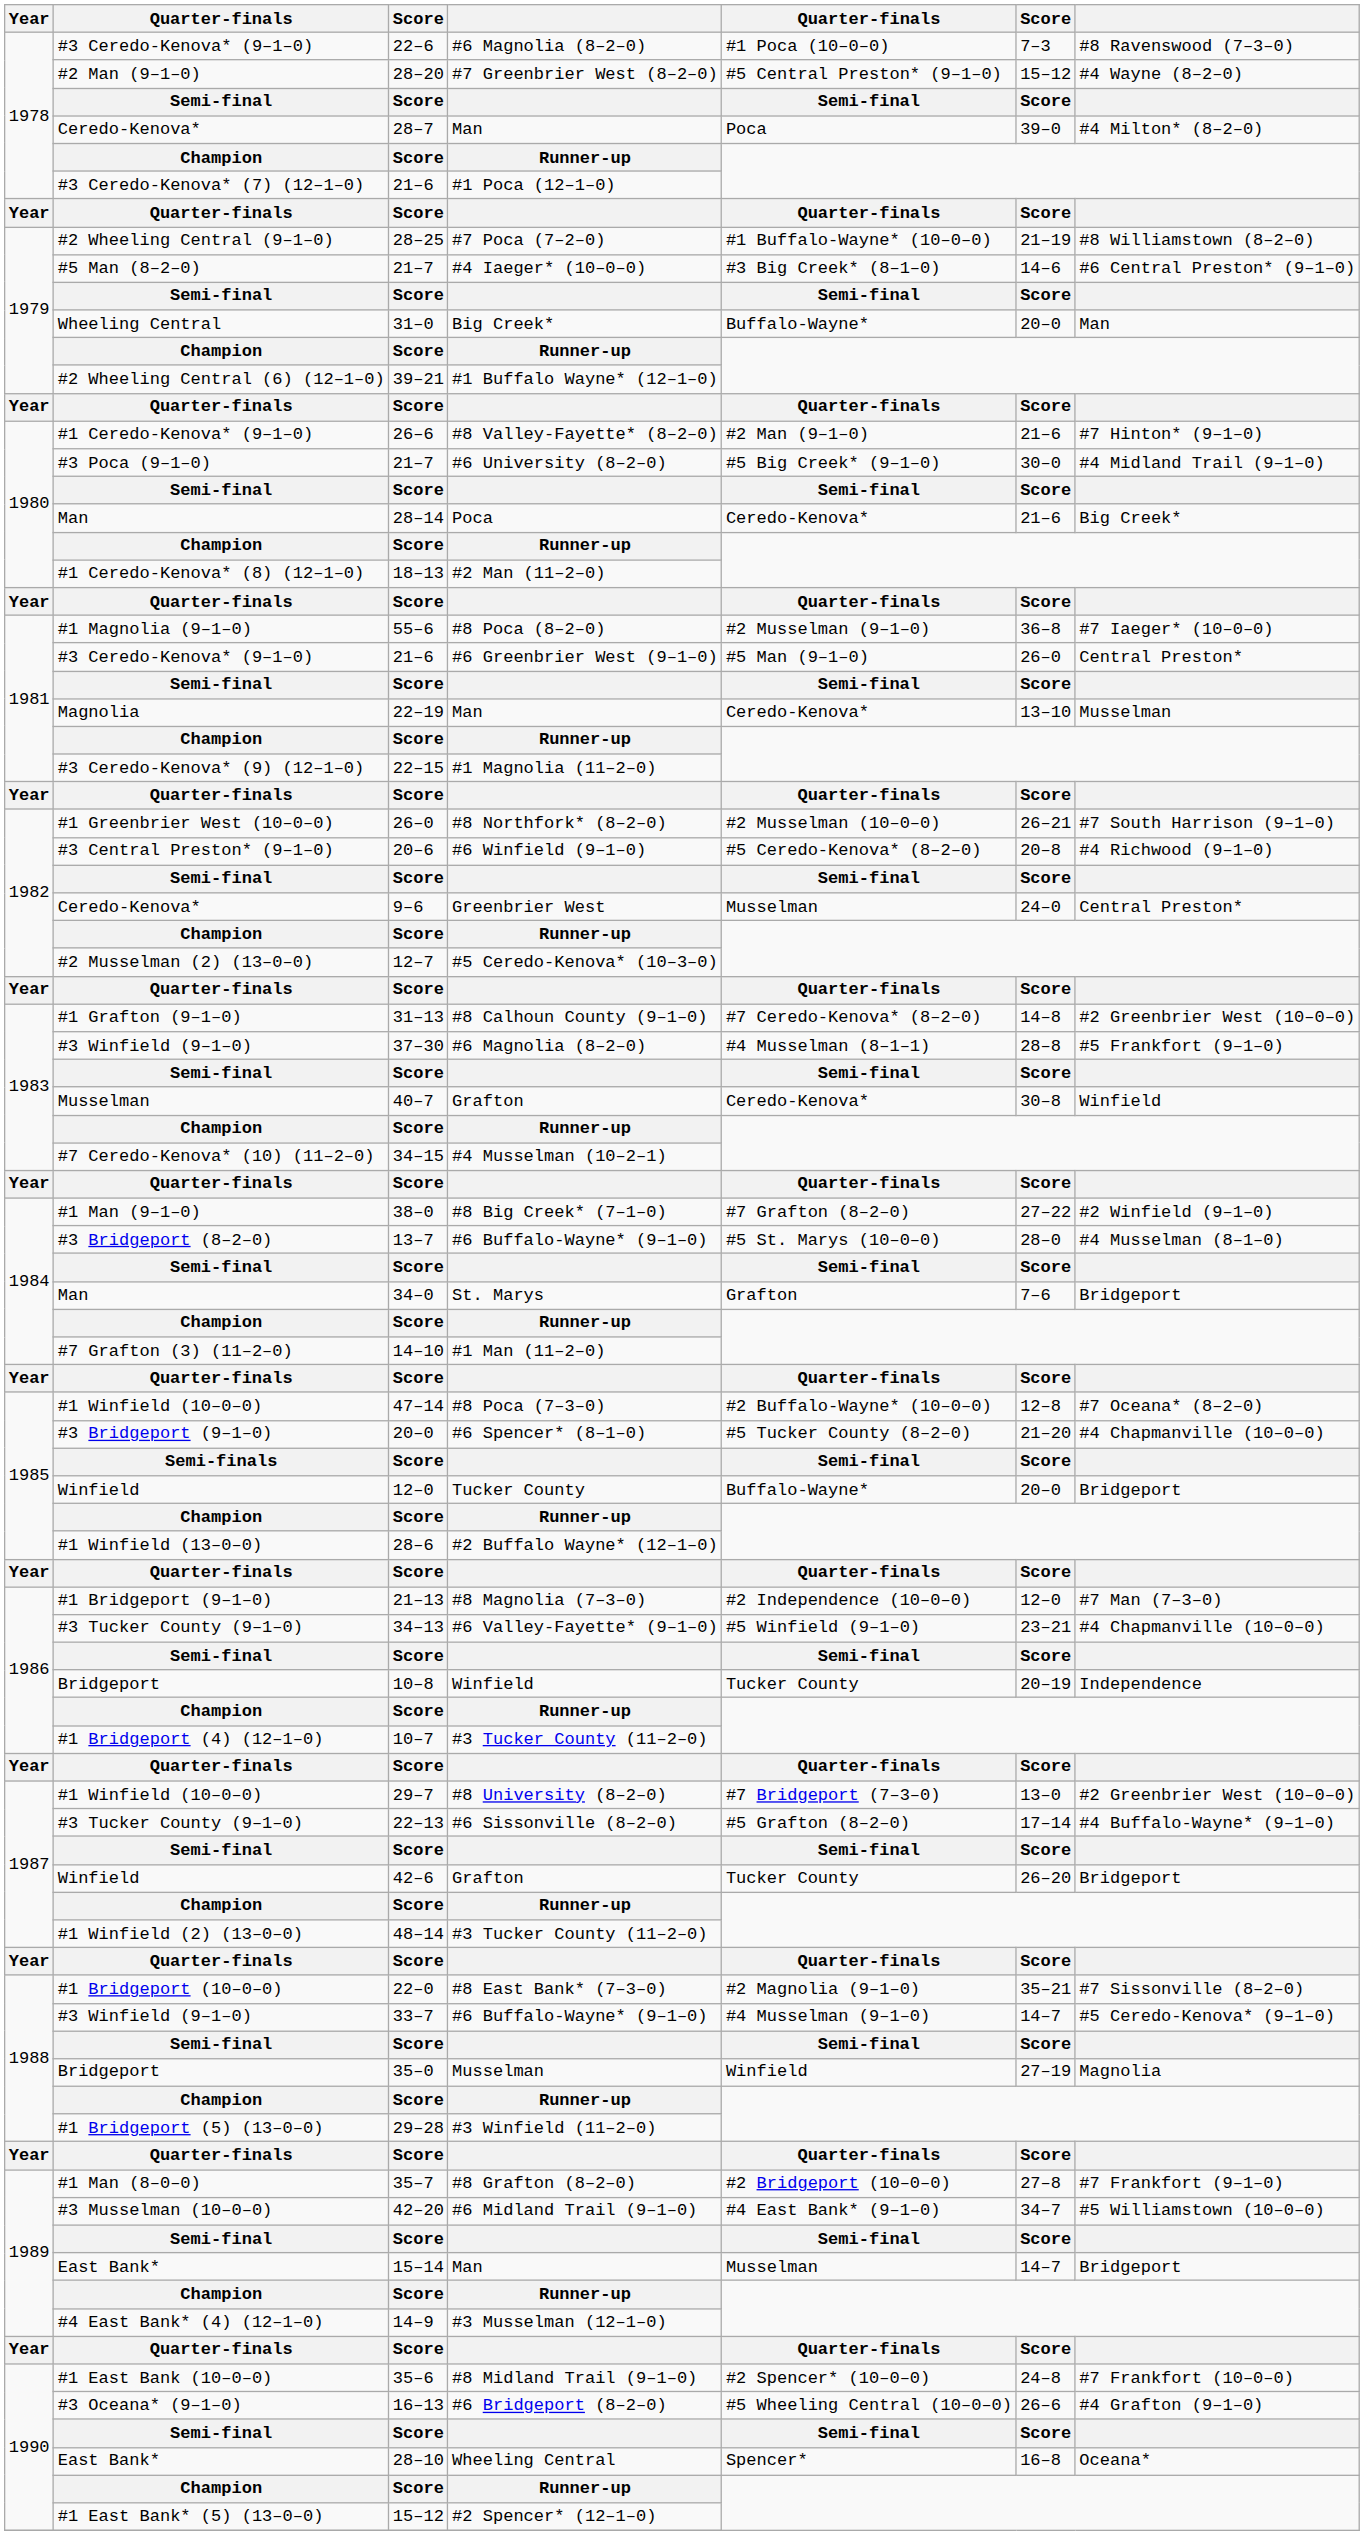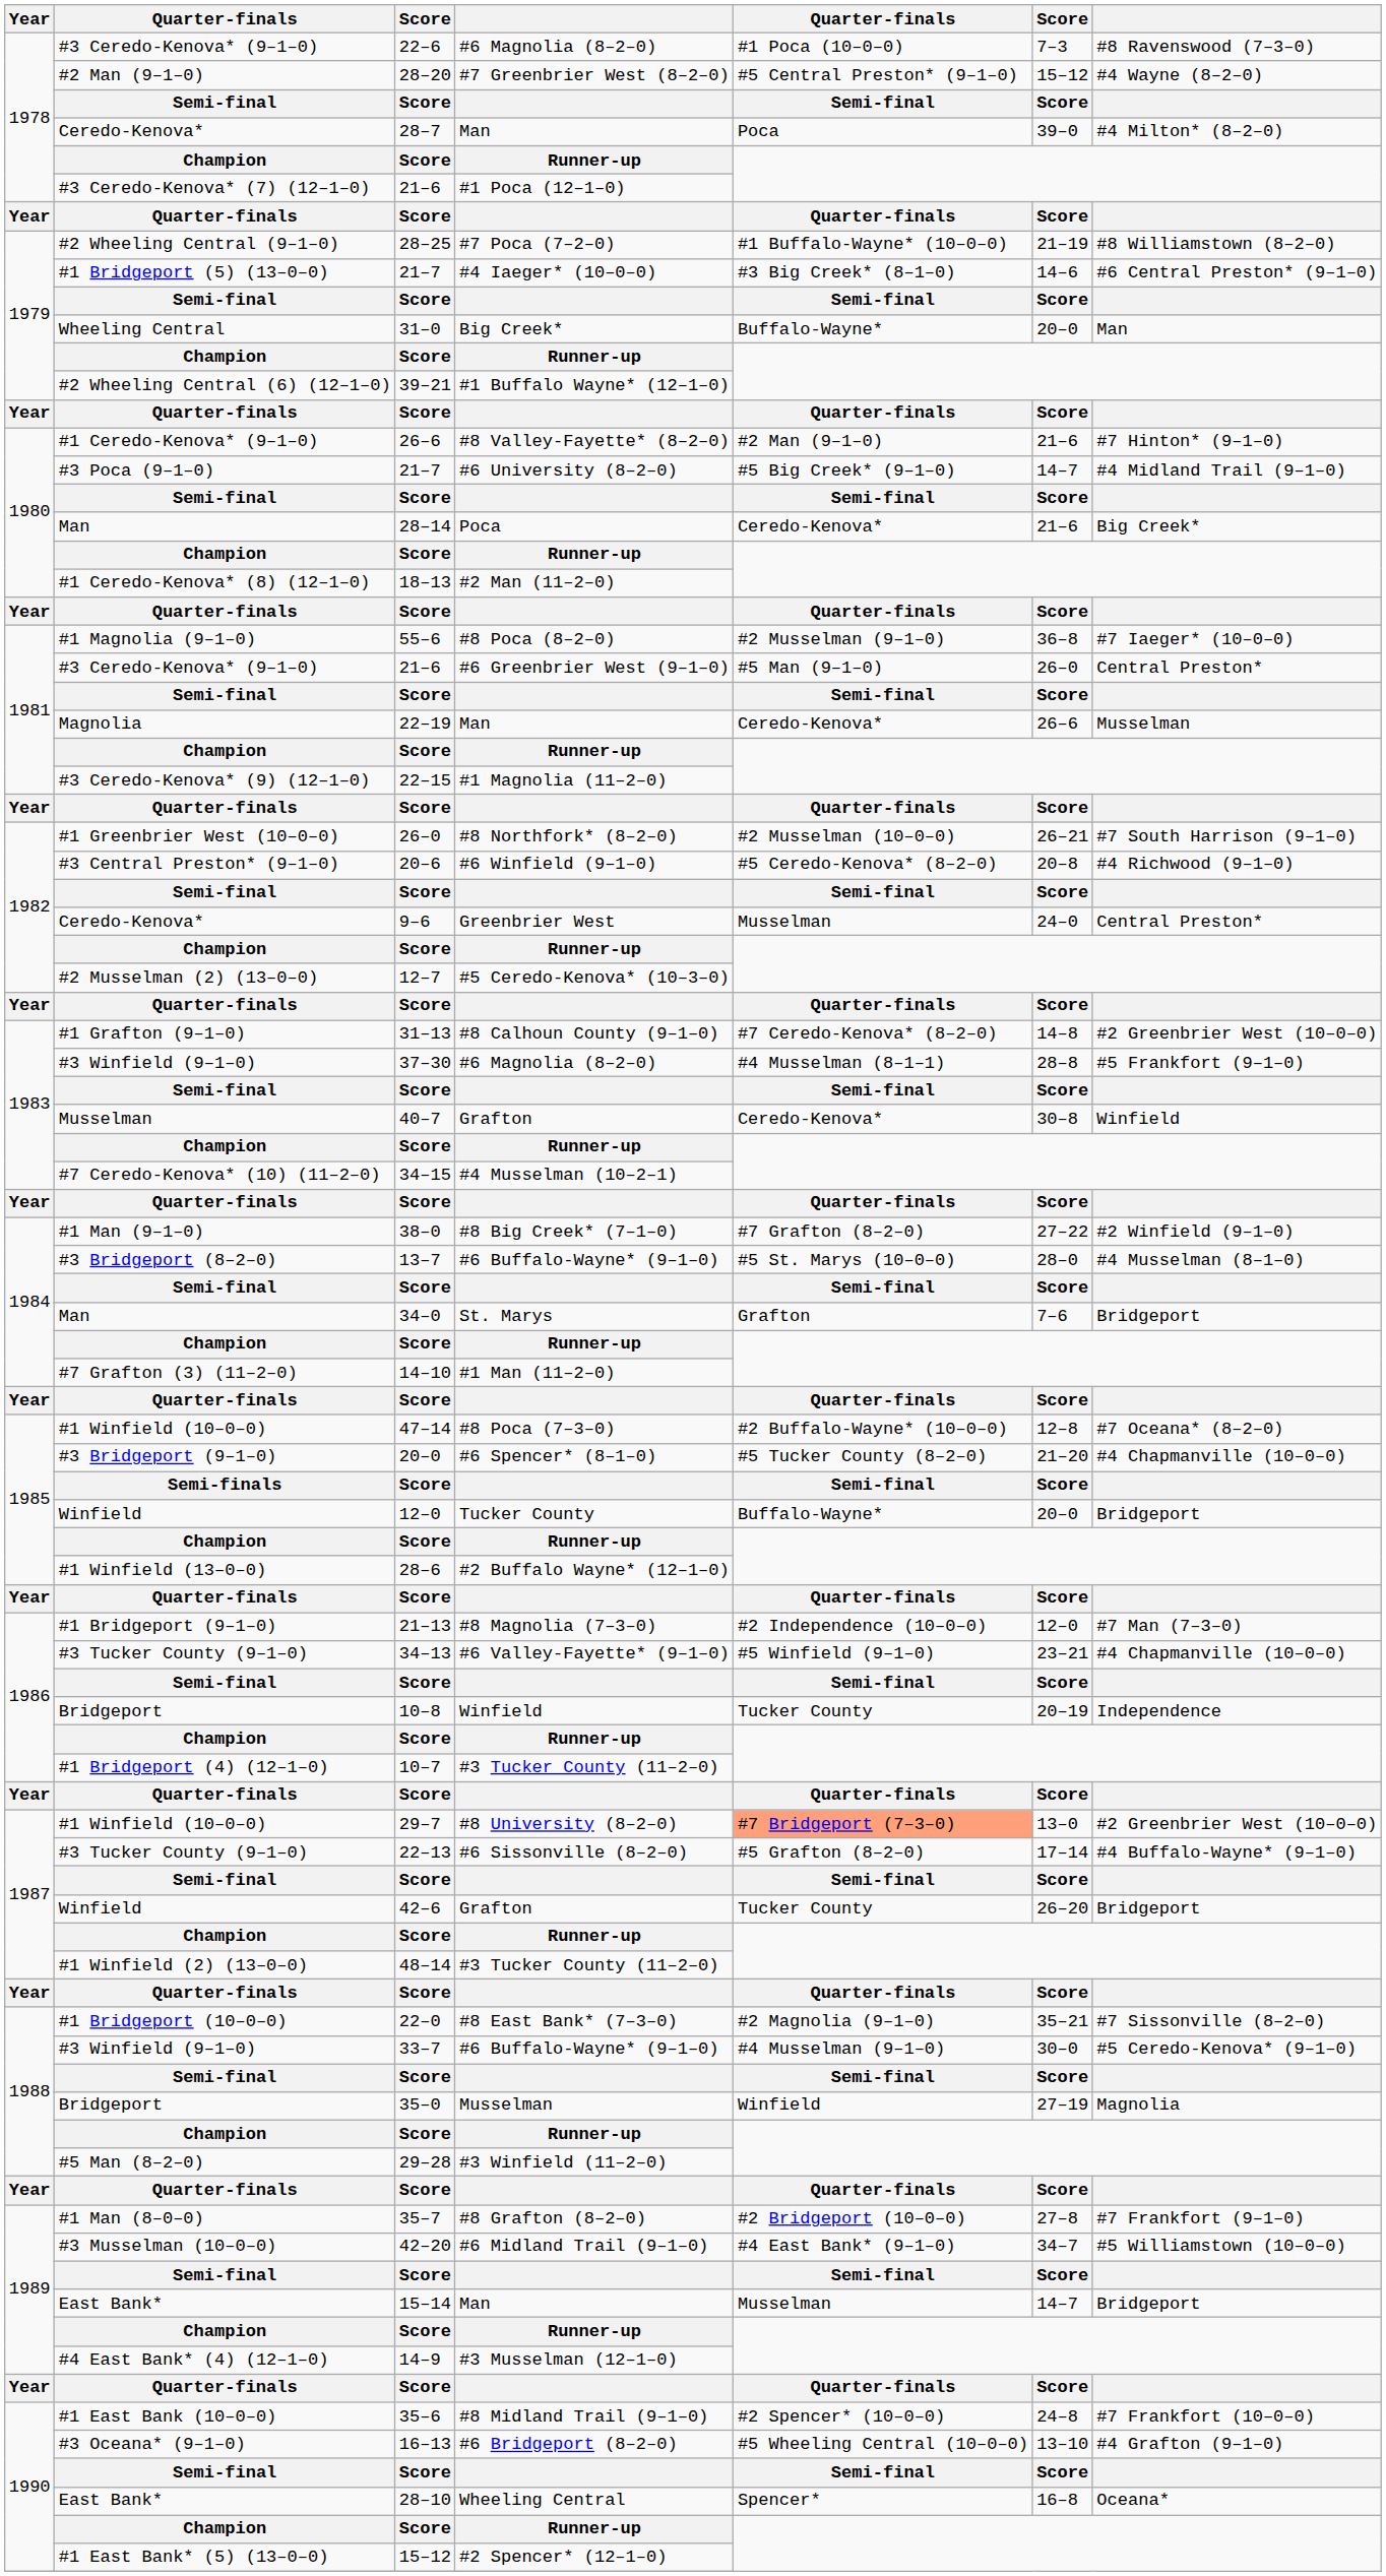21–7 / #4 Iaeger* (10–0–0) | column 2: #5 Man (8–2–0) -> #1 Bridgeport (5) (13–0–0)
21–7 / #6 University (8–2–0) | column 6: 30–0 -> 14–7
22–19 | column 6: 13–10 -> 26–6
29–7 | column 5: no background -> lightsalmon background
33–7 | column 6: 14–7 -> 30–0
29–28 | column 2: #1 Bridgeport (5) (13–0–0) -> #5 Man (8–2–0)
16–13 | column 6: 26–6 -> 13–10
